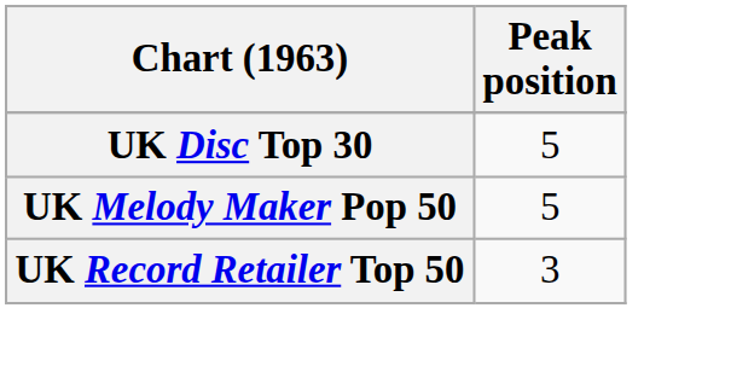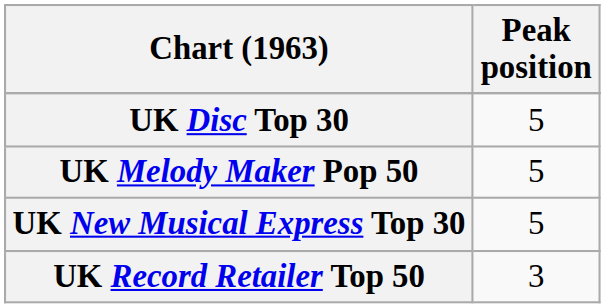+ row: UK New Musical Express Top 30 | 5
